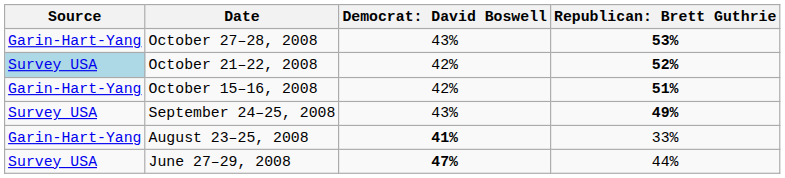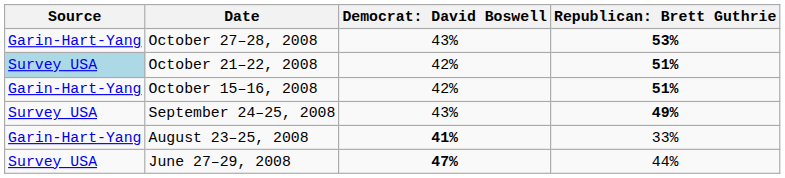October 21–22, 2008 | column 4: 52% -> 51%
